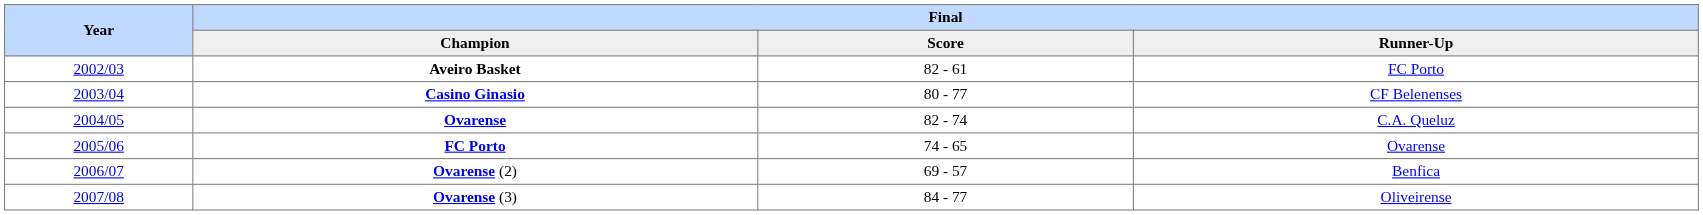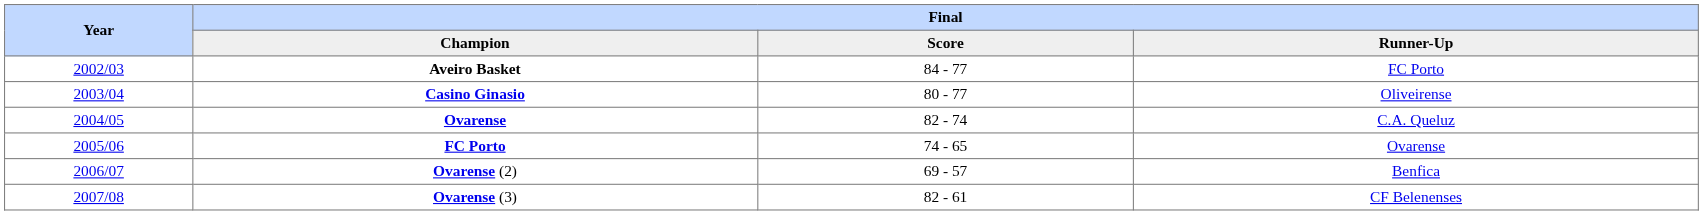Aveiro Basket | Final / Score: 82 - 61 -> 84 - 77
Casino Ginasio | Final / Runner-Up: CF Belenenses -> Oliveirense
Ovarense (3) | Final / Score: 84 - 77 -> 82 - 61
Ovarense (3) | Final / Runner-Up: Oliveirense -> CF Belenenses
